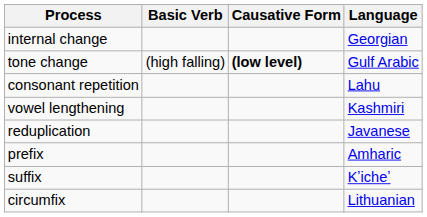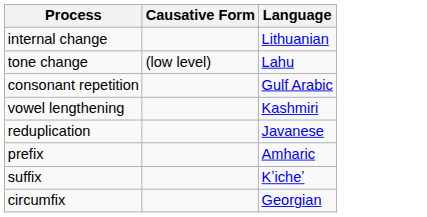- column: Basic Verb | (high falling)
internal change | Language: Georgian -> Lithuanian
tone change | Causative Form: bold -> normal
tone change | Language: Gulf Arabic -> Lahu
consonant repetition | Language: Lahu -> Gulf Arabic
circumfix | Language: Lithuanian -> Georgian
